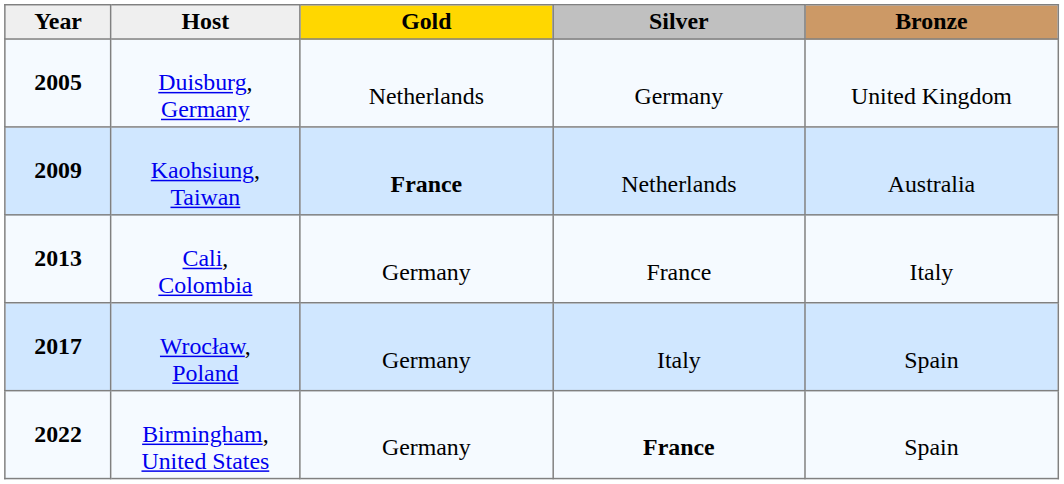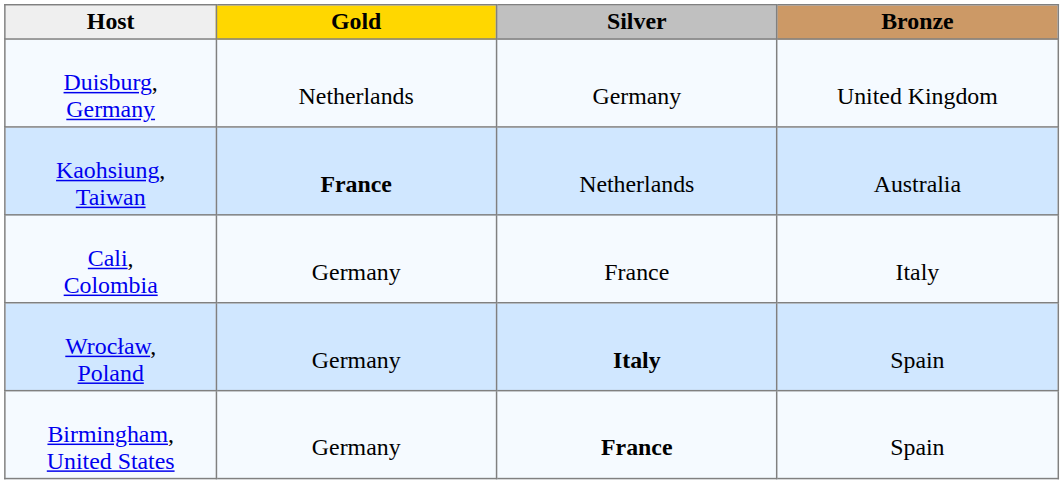- column: Year | 2005 | 2009 | 2013 | 2017 | 2022
Wrocław, Poland | Silver: normal -> bold
